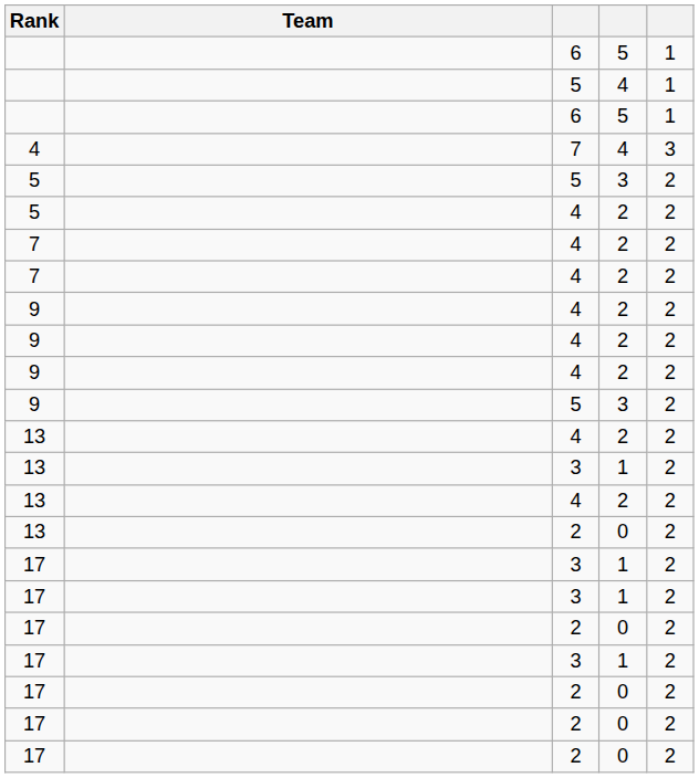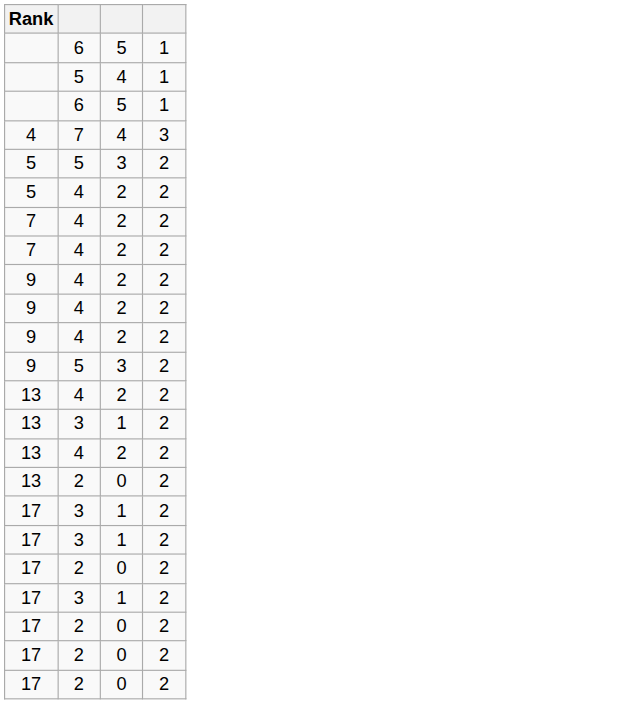- column: Team
